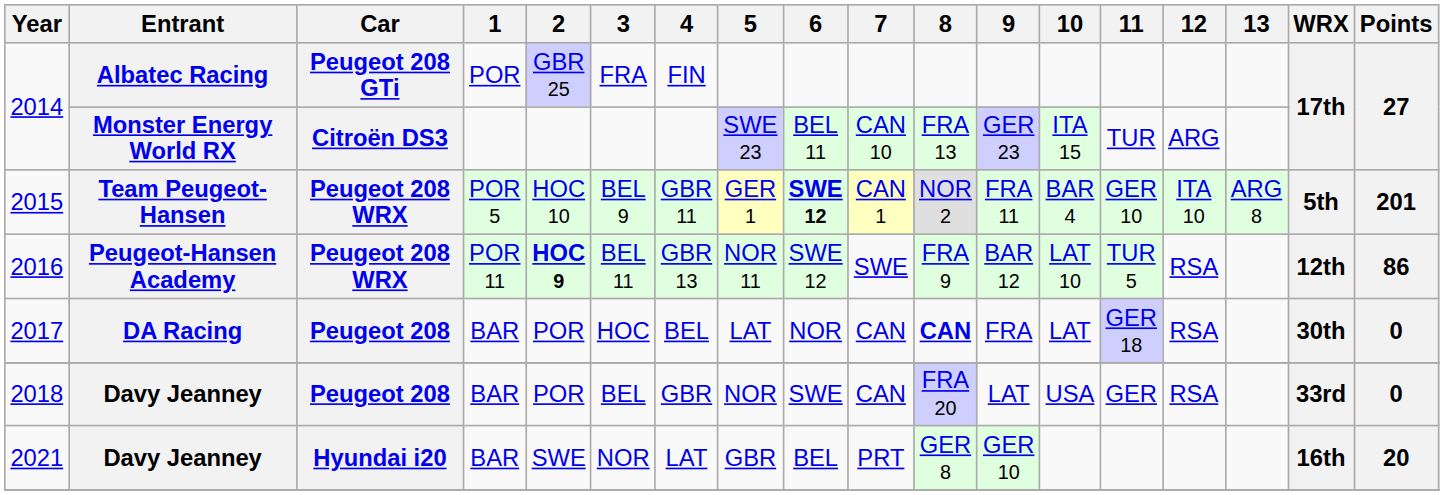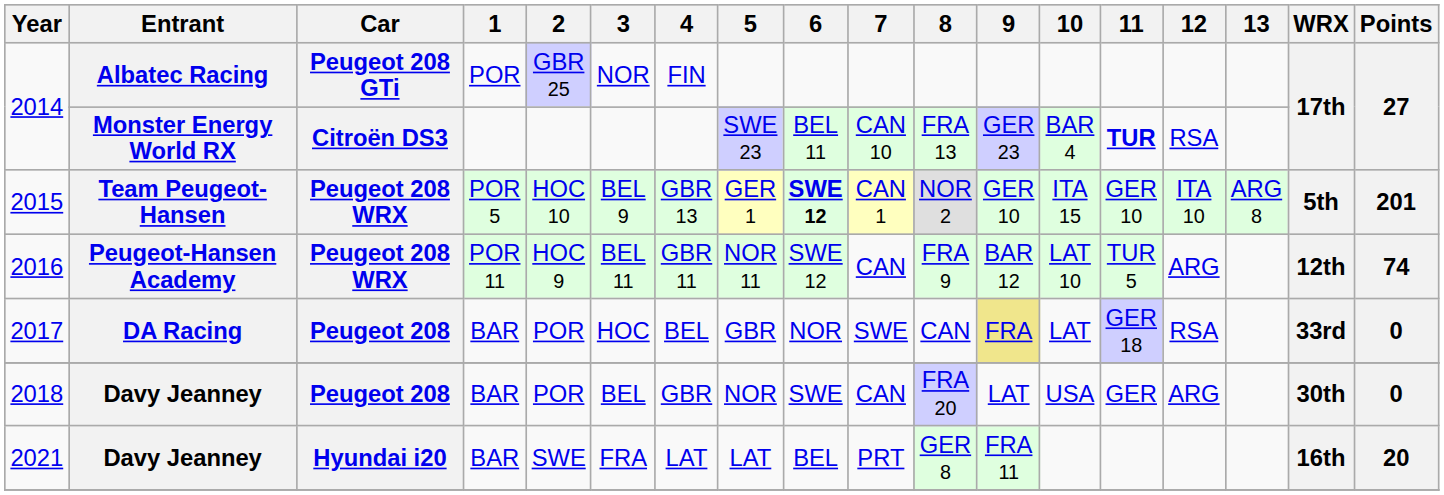2014 / Albatec Racing | 3: FRA -> NOR
2014 / Monster Energy World RX | 10: ITA 15 -> BAR 4
2014 / Monster Energy World RX | 11: normal -> bold
2014 / Monster Energy World RX | 12: ARG -> RSA
2015 | 4: GBR 11 -> GBR 13
2015 | 9: FRA 11 -> GER 10
2015 | 10: BAR 4 -> ITA 15
2016 | 2: bold -> normal
2016 | 4: GBR 13 -> GBR 11
2016 | 7: SWE -> CAN
2016 | 12: RSA -> ARG
2016 | Points: 86 -> 74
2017 | 5: LAT -> GBR
2017 | 7: CAN -> SWE
2017 | 8: bold -> normal
2017 | 9: no background -> khaki background
2017 | WRX: 30th -> 33rd
2018 | 12: RSA -> ARG
2018 | WRX: 33rd -> 30th
2021 | 3: NOR -> FRA
2021 | 5: GBR -> LAT
2021 | 9: GER 10 -> FRA 11
